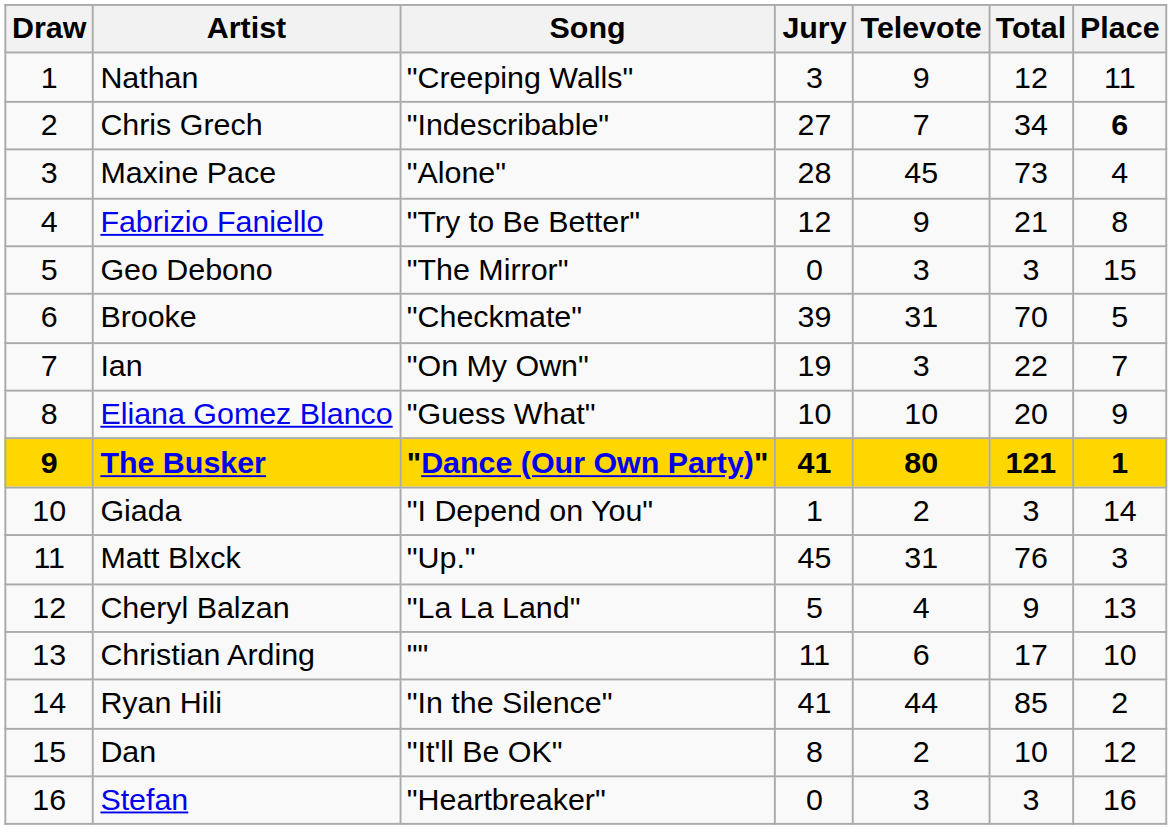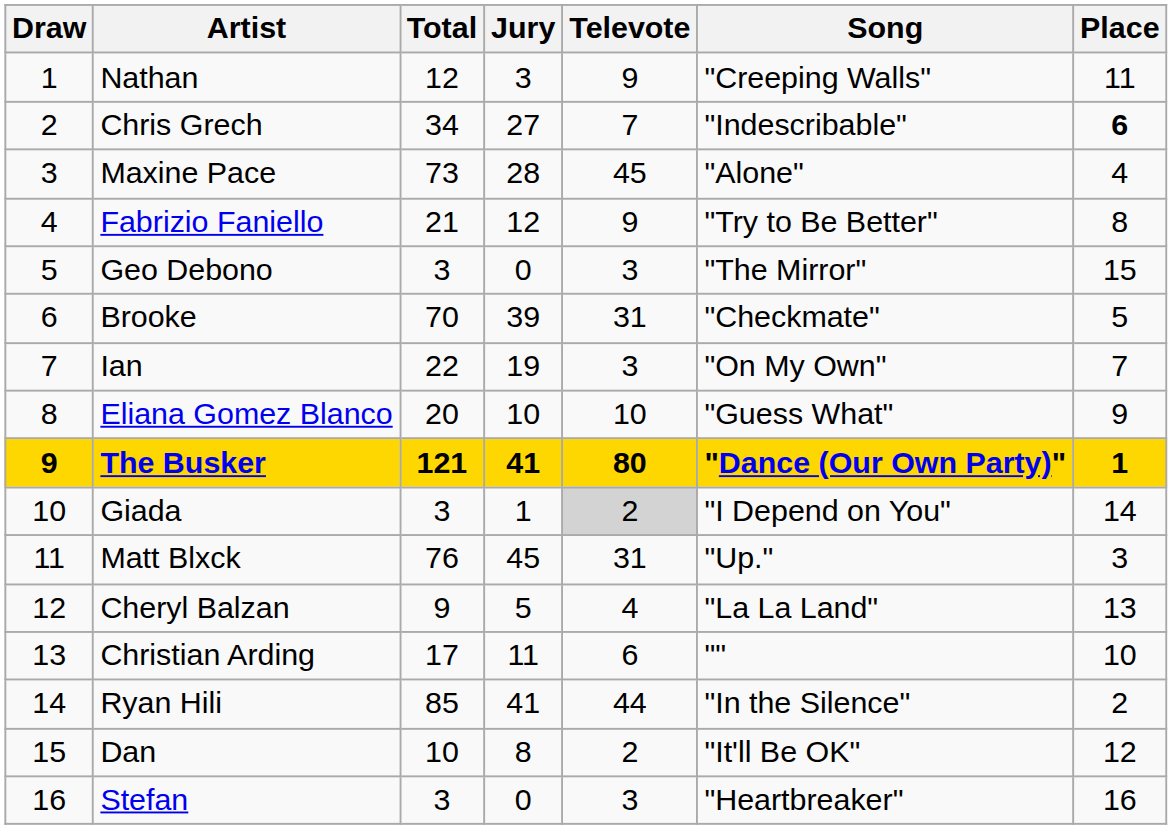columns swapped: Song <-> Total
Giada | Televote: no background -> lightgrey background
